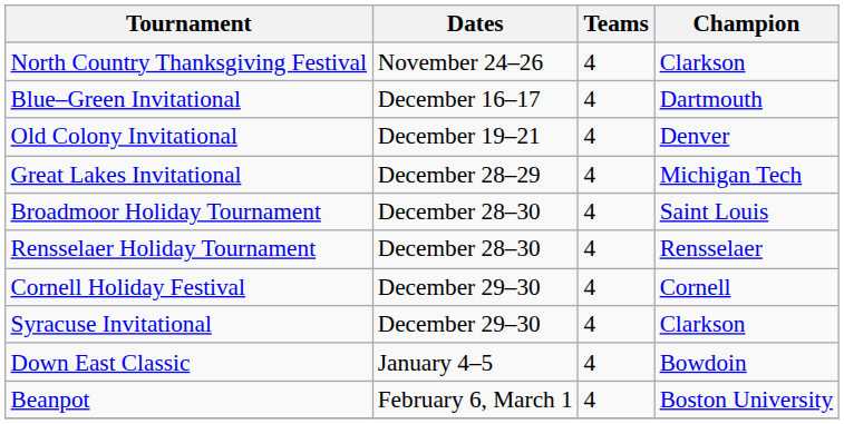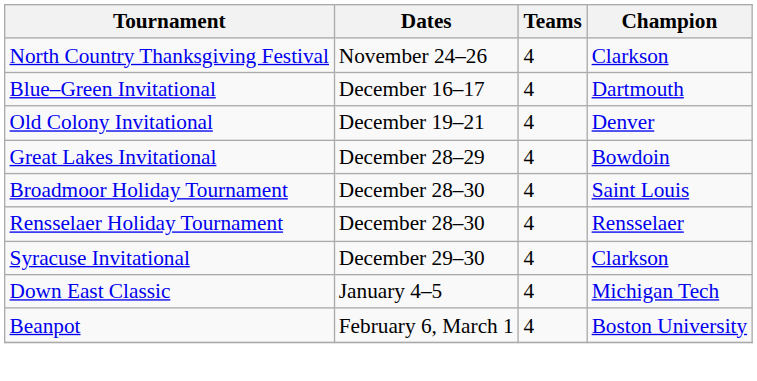Great Lakes Invitational | Champion: Michigan Tech -> Bowdoin
- row: Cornell Holiday Festival | December 29–30 | 4 | Cornell
Down East Classic | Champion: Bowdoin -> Michigan Tech
